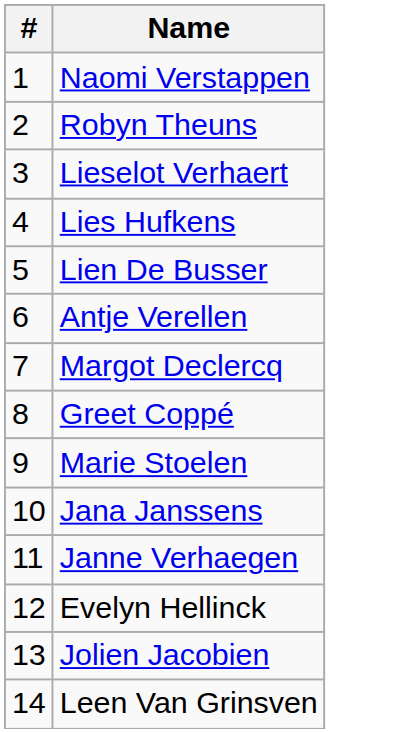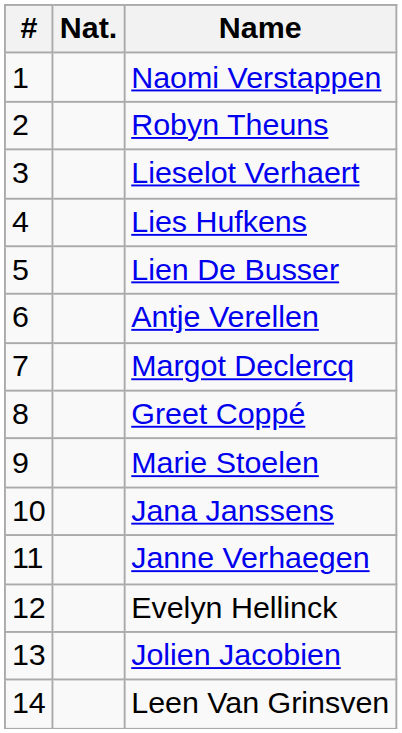+ column: Nat.
